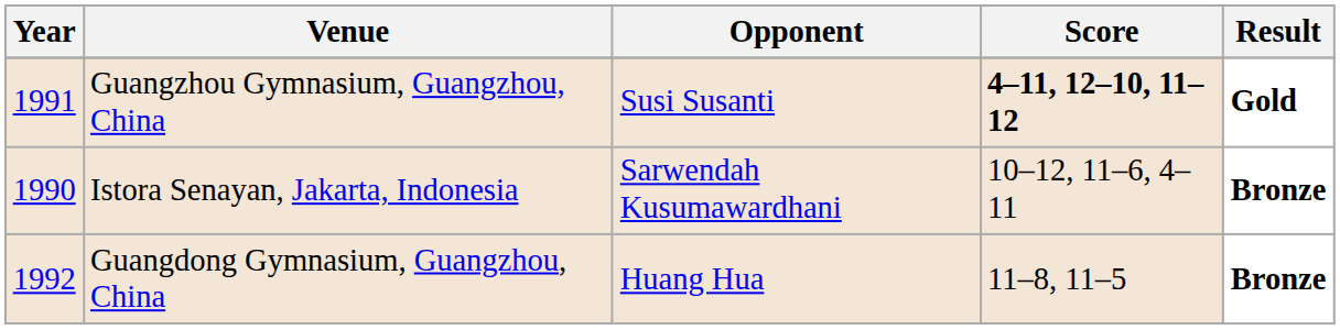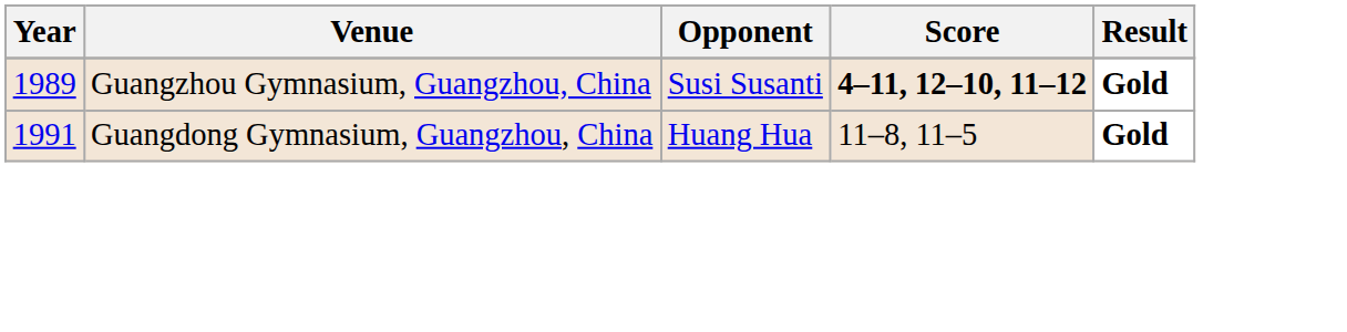Guangzhou Gymnasium, Guangzhou, China | Year: 1991 -> 1989
- row: 1990 | Istora Senayan, Jakarta, Indonesia | Sarwendah Kusumawardhani | 10–12, 11–6, 4–11 | Bronze
Guangdong Gymnasium, Guangzhou, China | Year: 1992 -> 1991
Guangdong Gymnasium, Guangzhou, China | Result: Bronze -> Gold
